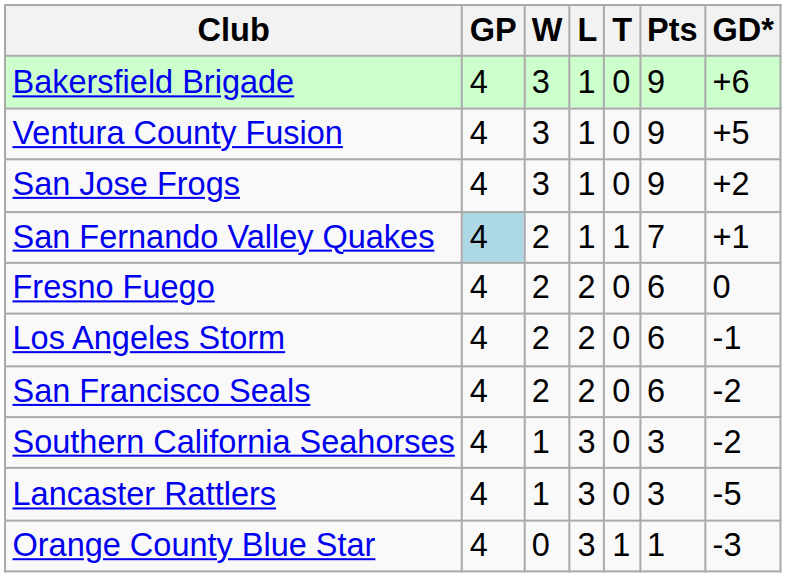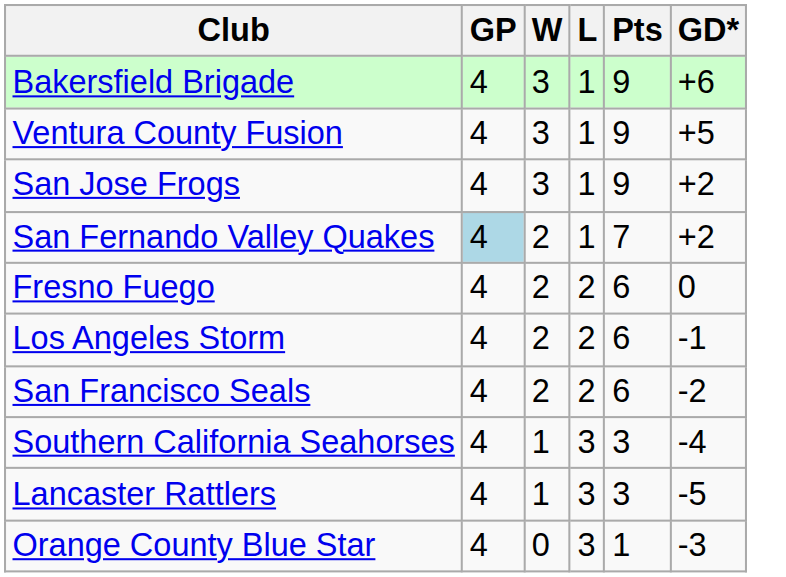- column: T | 0 | 0 | 0 | 1 | 0 | 0 | 0 | 0 | 0 | 1
San Fernando Valley Quakes | GD*: +1 -> +2
Southern California Seahorses | GD*: -2 -> -4
